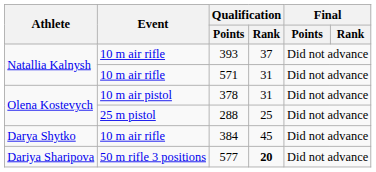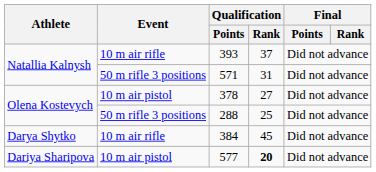571 | Event: 10 m air rifle -> 50 m rifle 3 positions
378 | Qualification / Rank: 31 -> 27
288 | Event: 25 m pistol -> 50 m rifle 3 positions
577 | Event: 50 m rifle 3 positions -> 10 m air pistol
